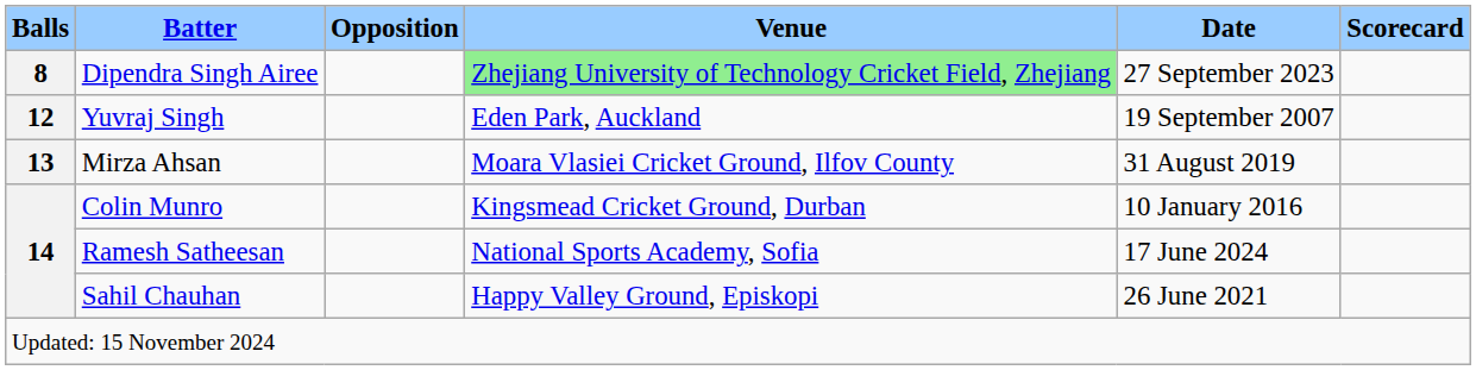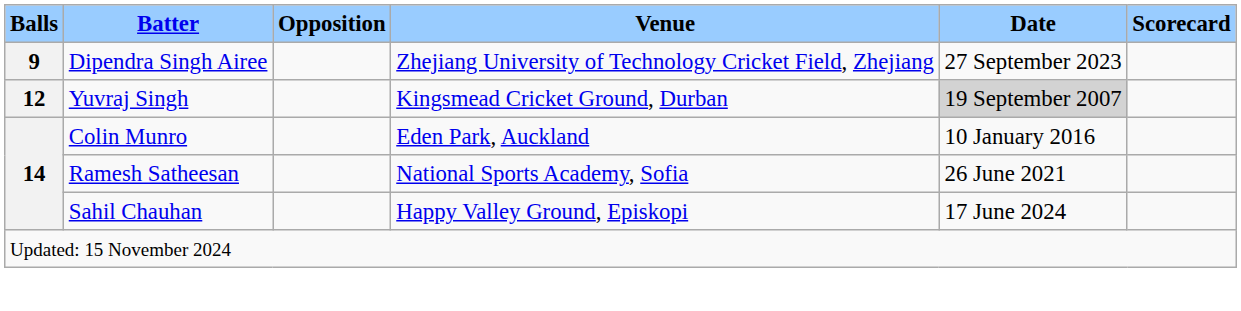Dipendra Singh Airee | Balls: 8 -> 9
Dipendra Singh Airee | Venue: lightgreen background -> no background
Yuvraj Singh | Venue: Eden Park, Auckland -> Kingsmead Cricket Ground, Durban
Yuvraj Singh | Date: no background -> lightgrey background
- row: 13 | Mirza Ahsan | Moara Vlasiei Cricket Ground, Ilfov County | 31 August 2019
Colin Munro | Venue: Kingsmead Cricket Ground, Durban -> Eden Park, Auckland
Ramesh Satheesan | Date: 17 June 2024 -> 26 June 2021
Sahil Chauhan | Date: 26 June 2021 -> 17 June 2024
